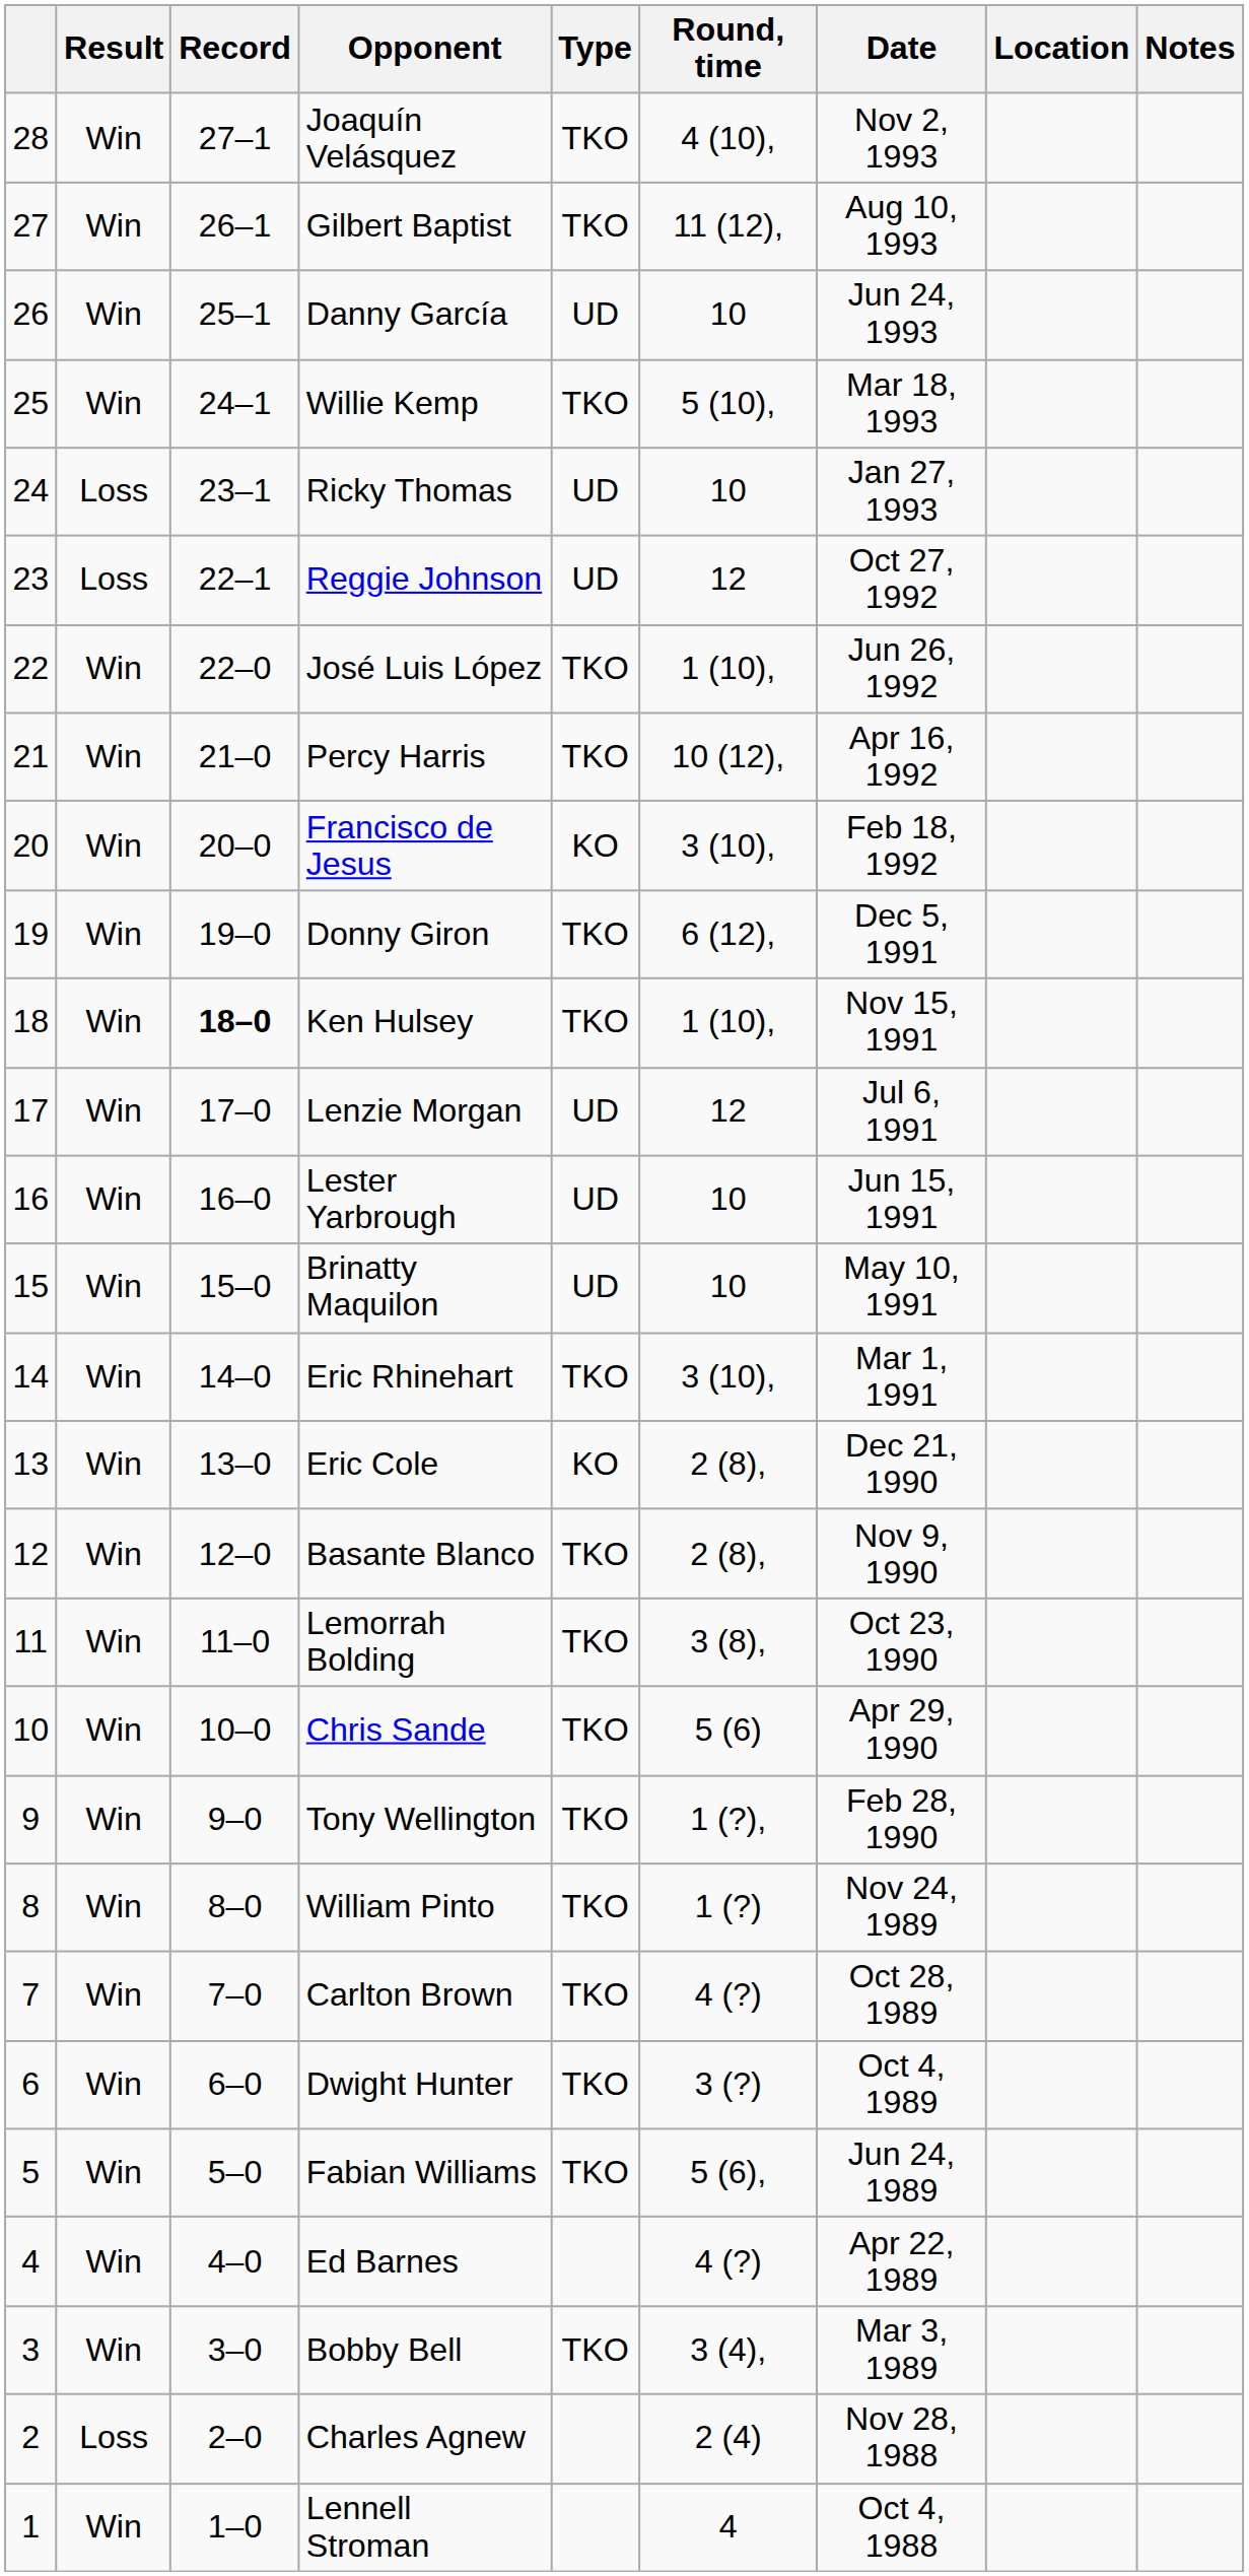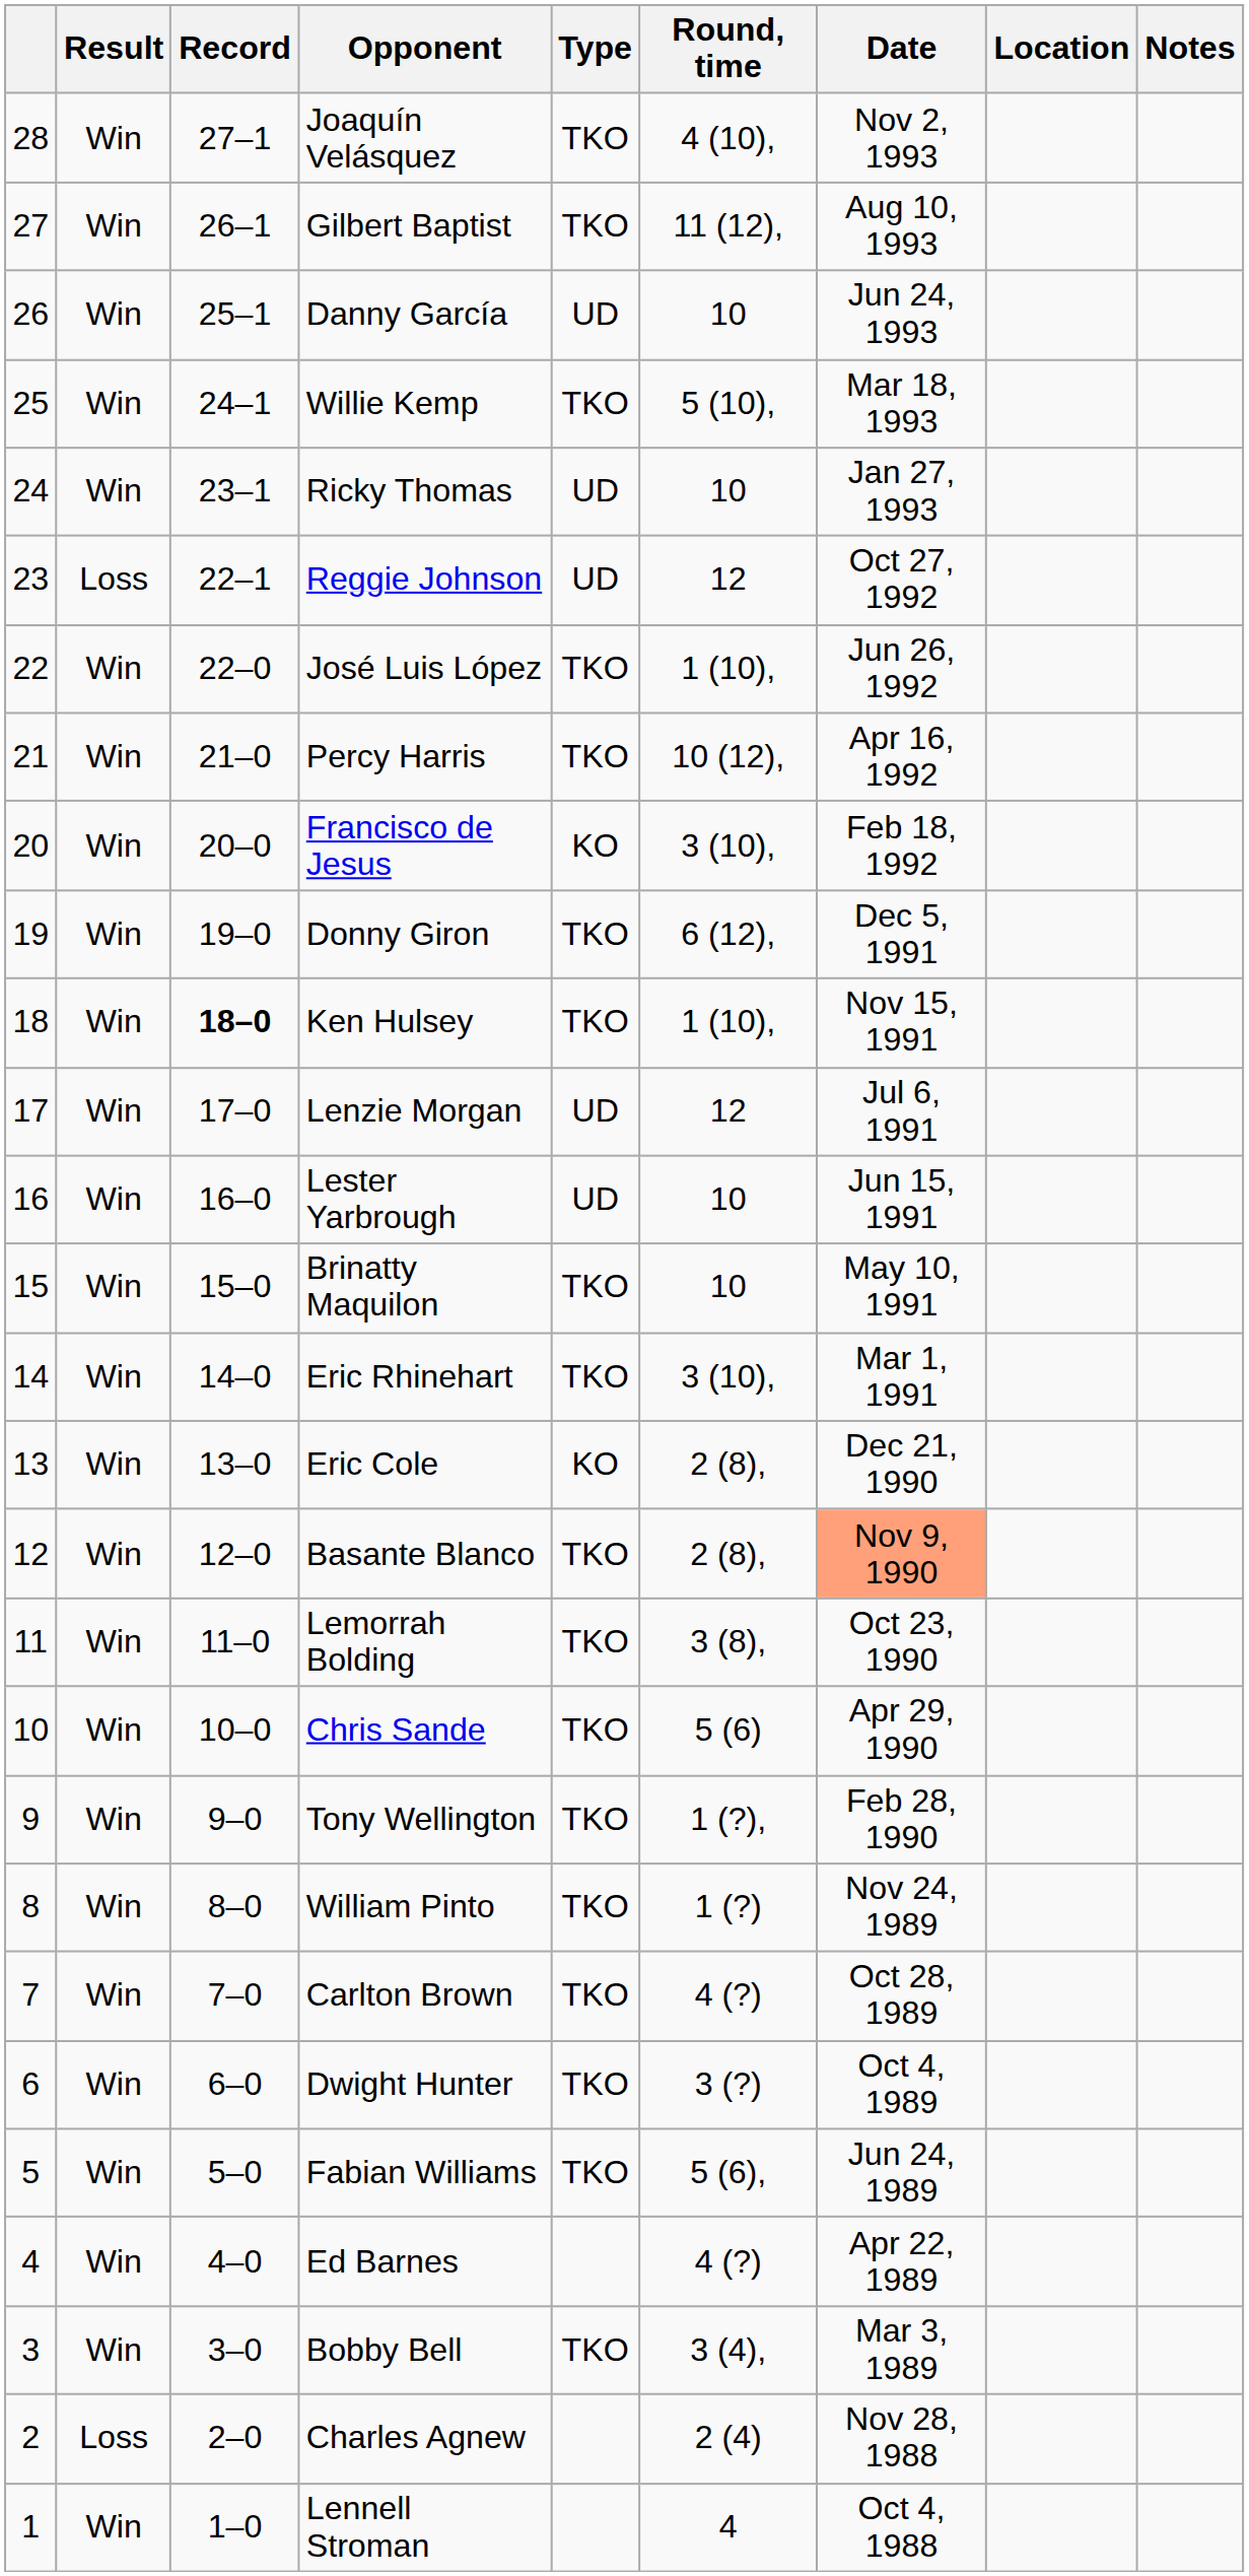Ricky Thomas | Result: Loss -> Win
Brinatty Maquilon | Type: UD -> TKO
Basante Blanco | Date: no background -> lightsalmon background
